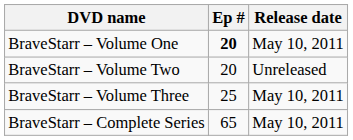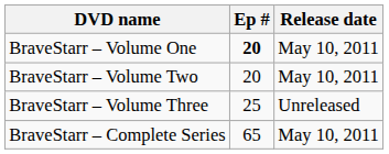BraveStarr – Volume Two | Release date: Unreleased -> May 10, 2011
BraveStarr – Volume Three | Release date: May 10, 2011 -> Unreleased
